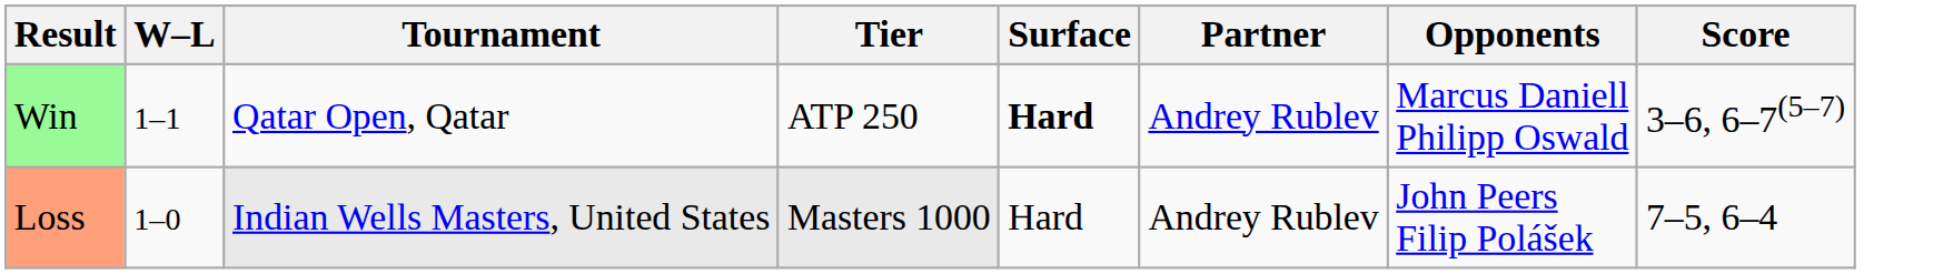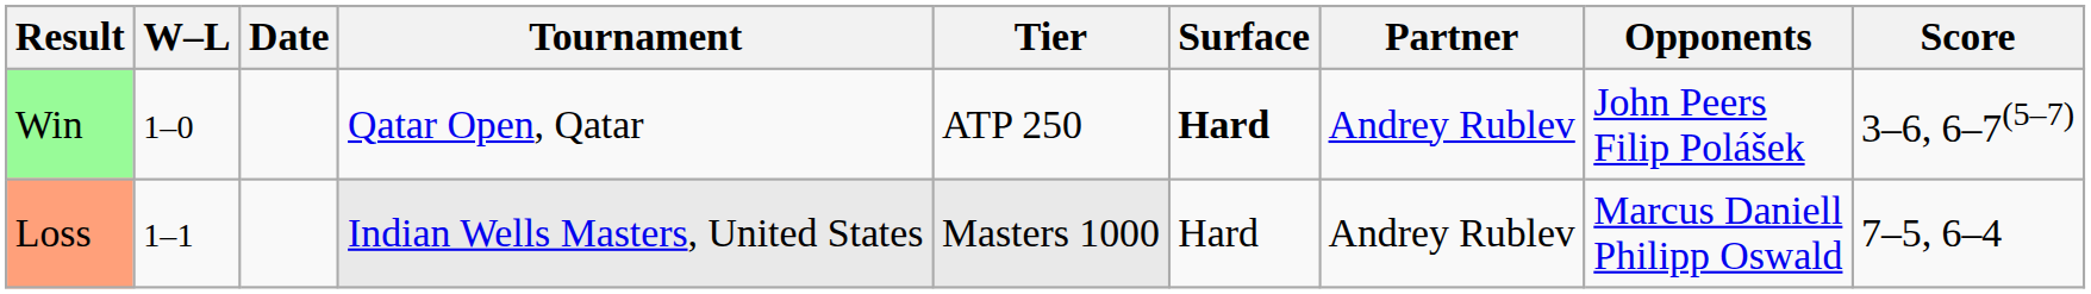+ column: Date
Win | W–L: 1–1 -> 1–0
Win | Opponents: Marcus Daniell Philipp Oswald -> John Peers Filip Polášek
Loss | W–L: 1–0 -> 1–1
Loss | Opponents: John Peers Filip Polášek -> Marcus Daniell Philipp Oswald
